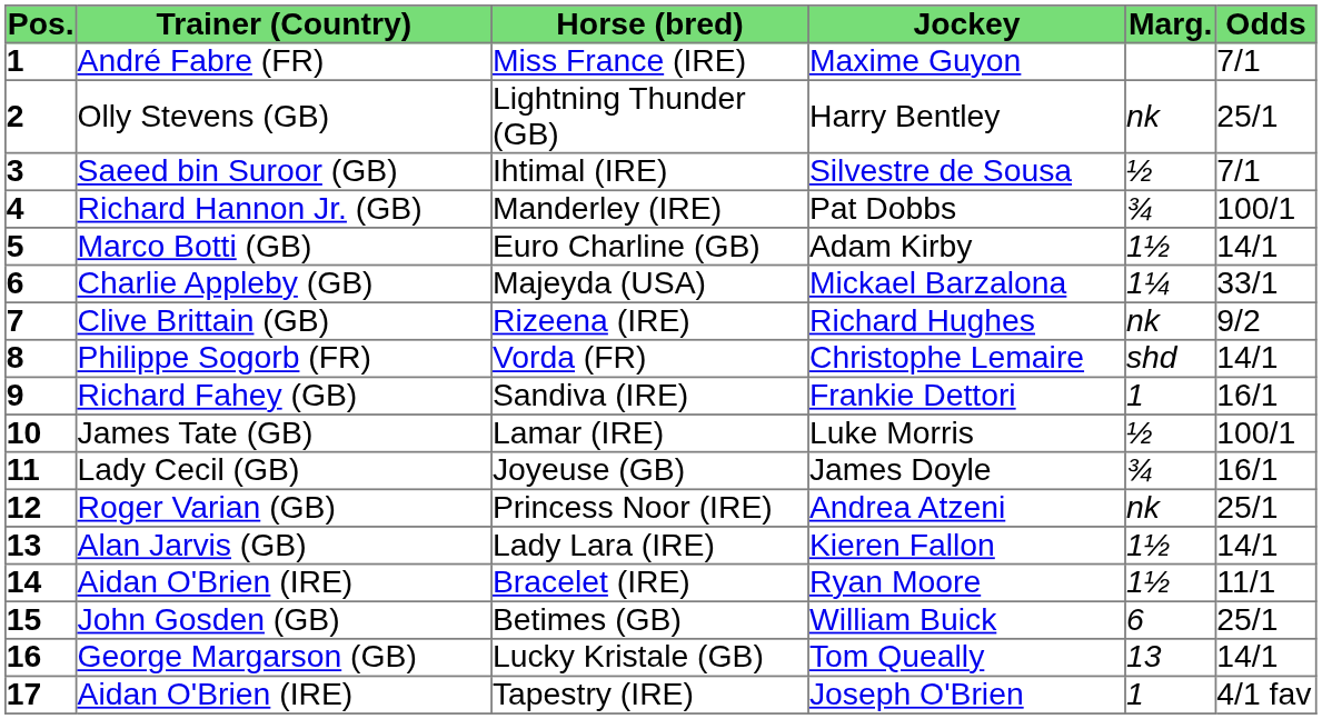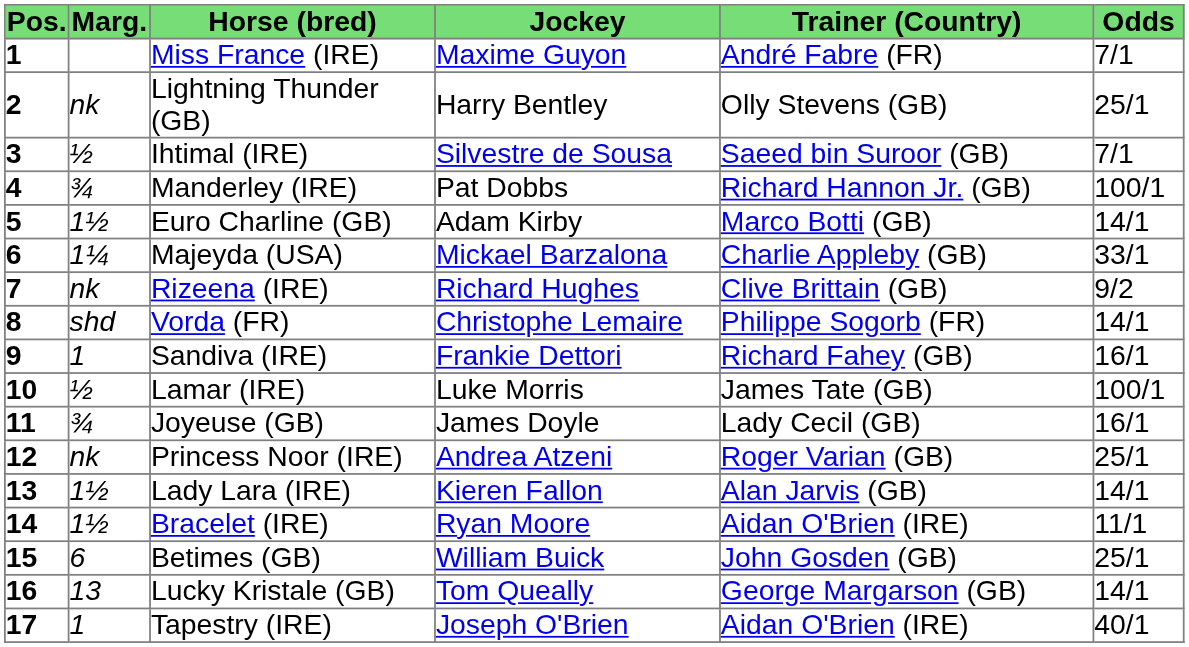columns swapped: Marg. <-> Trainer (Country)
Tapestry (IRE) | Odds: 4/1 fav -> 40/1
